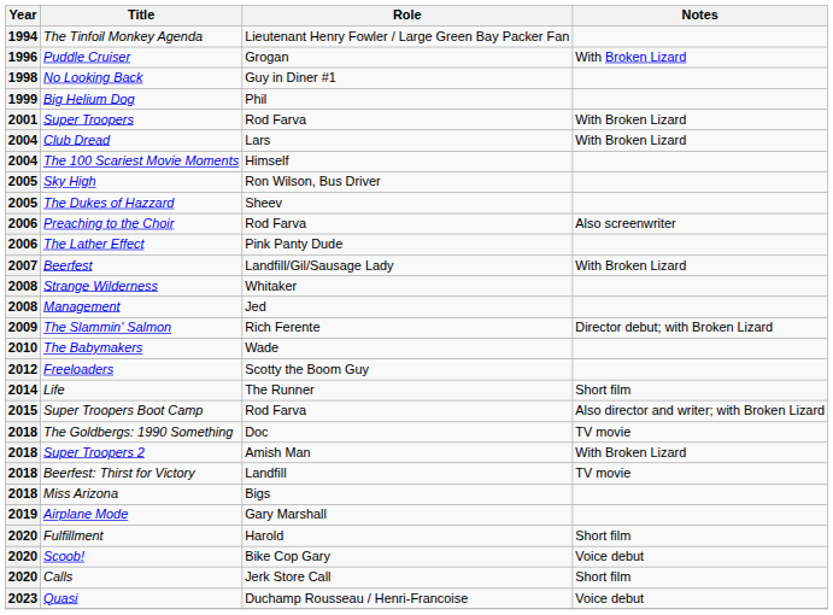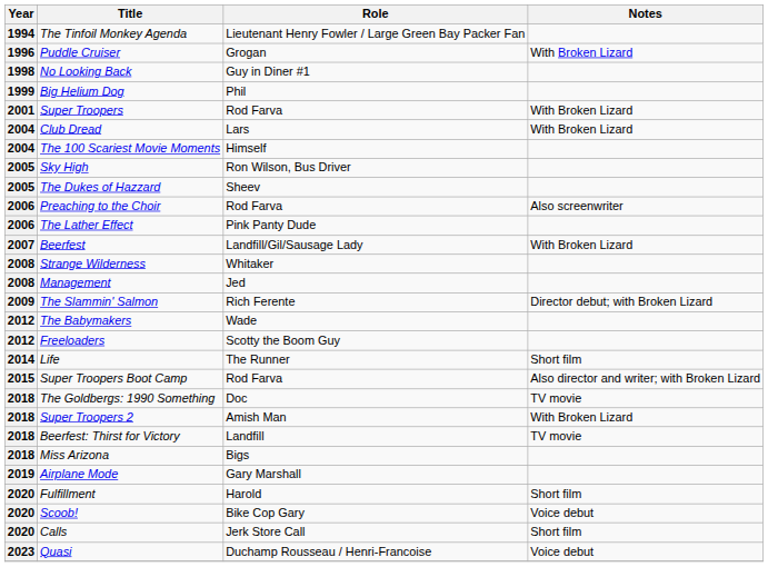The Babymakers | Year: 2010 -> 2012
